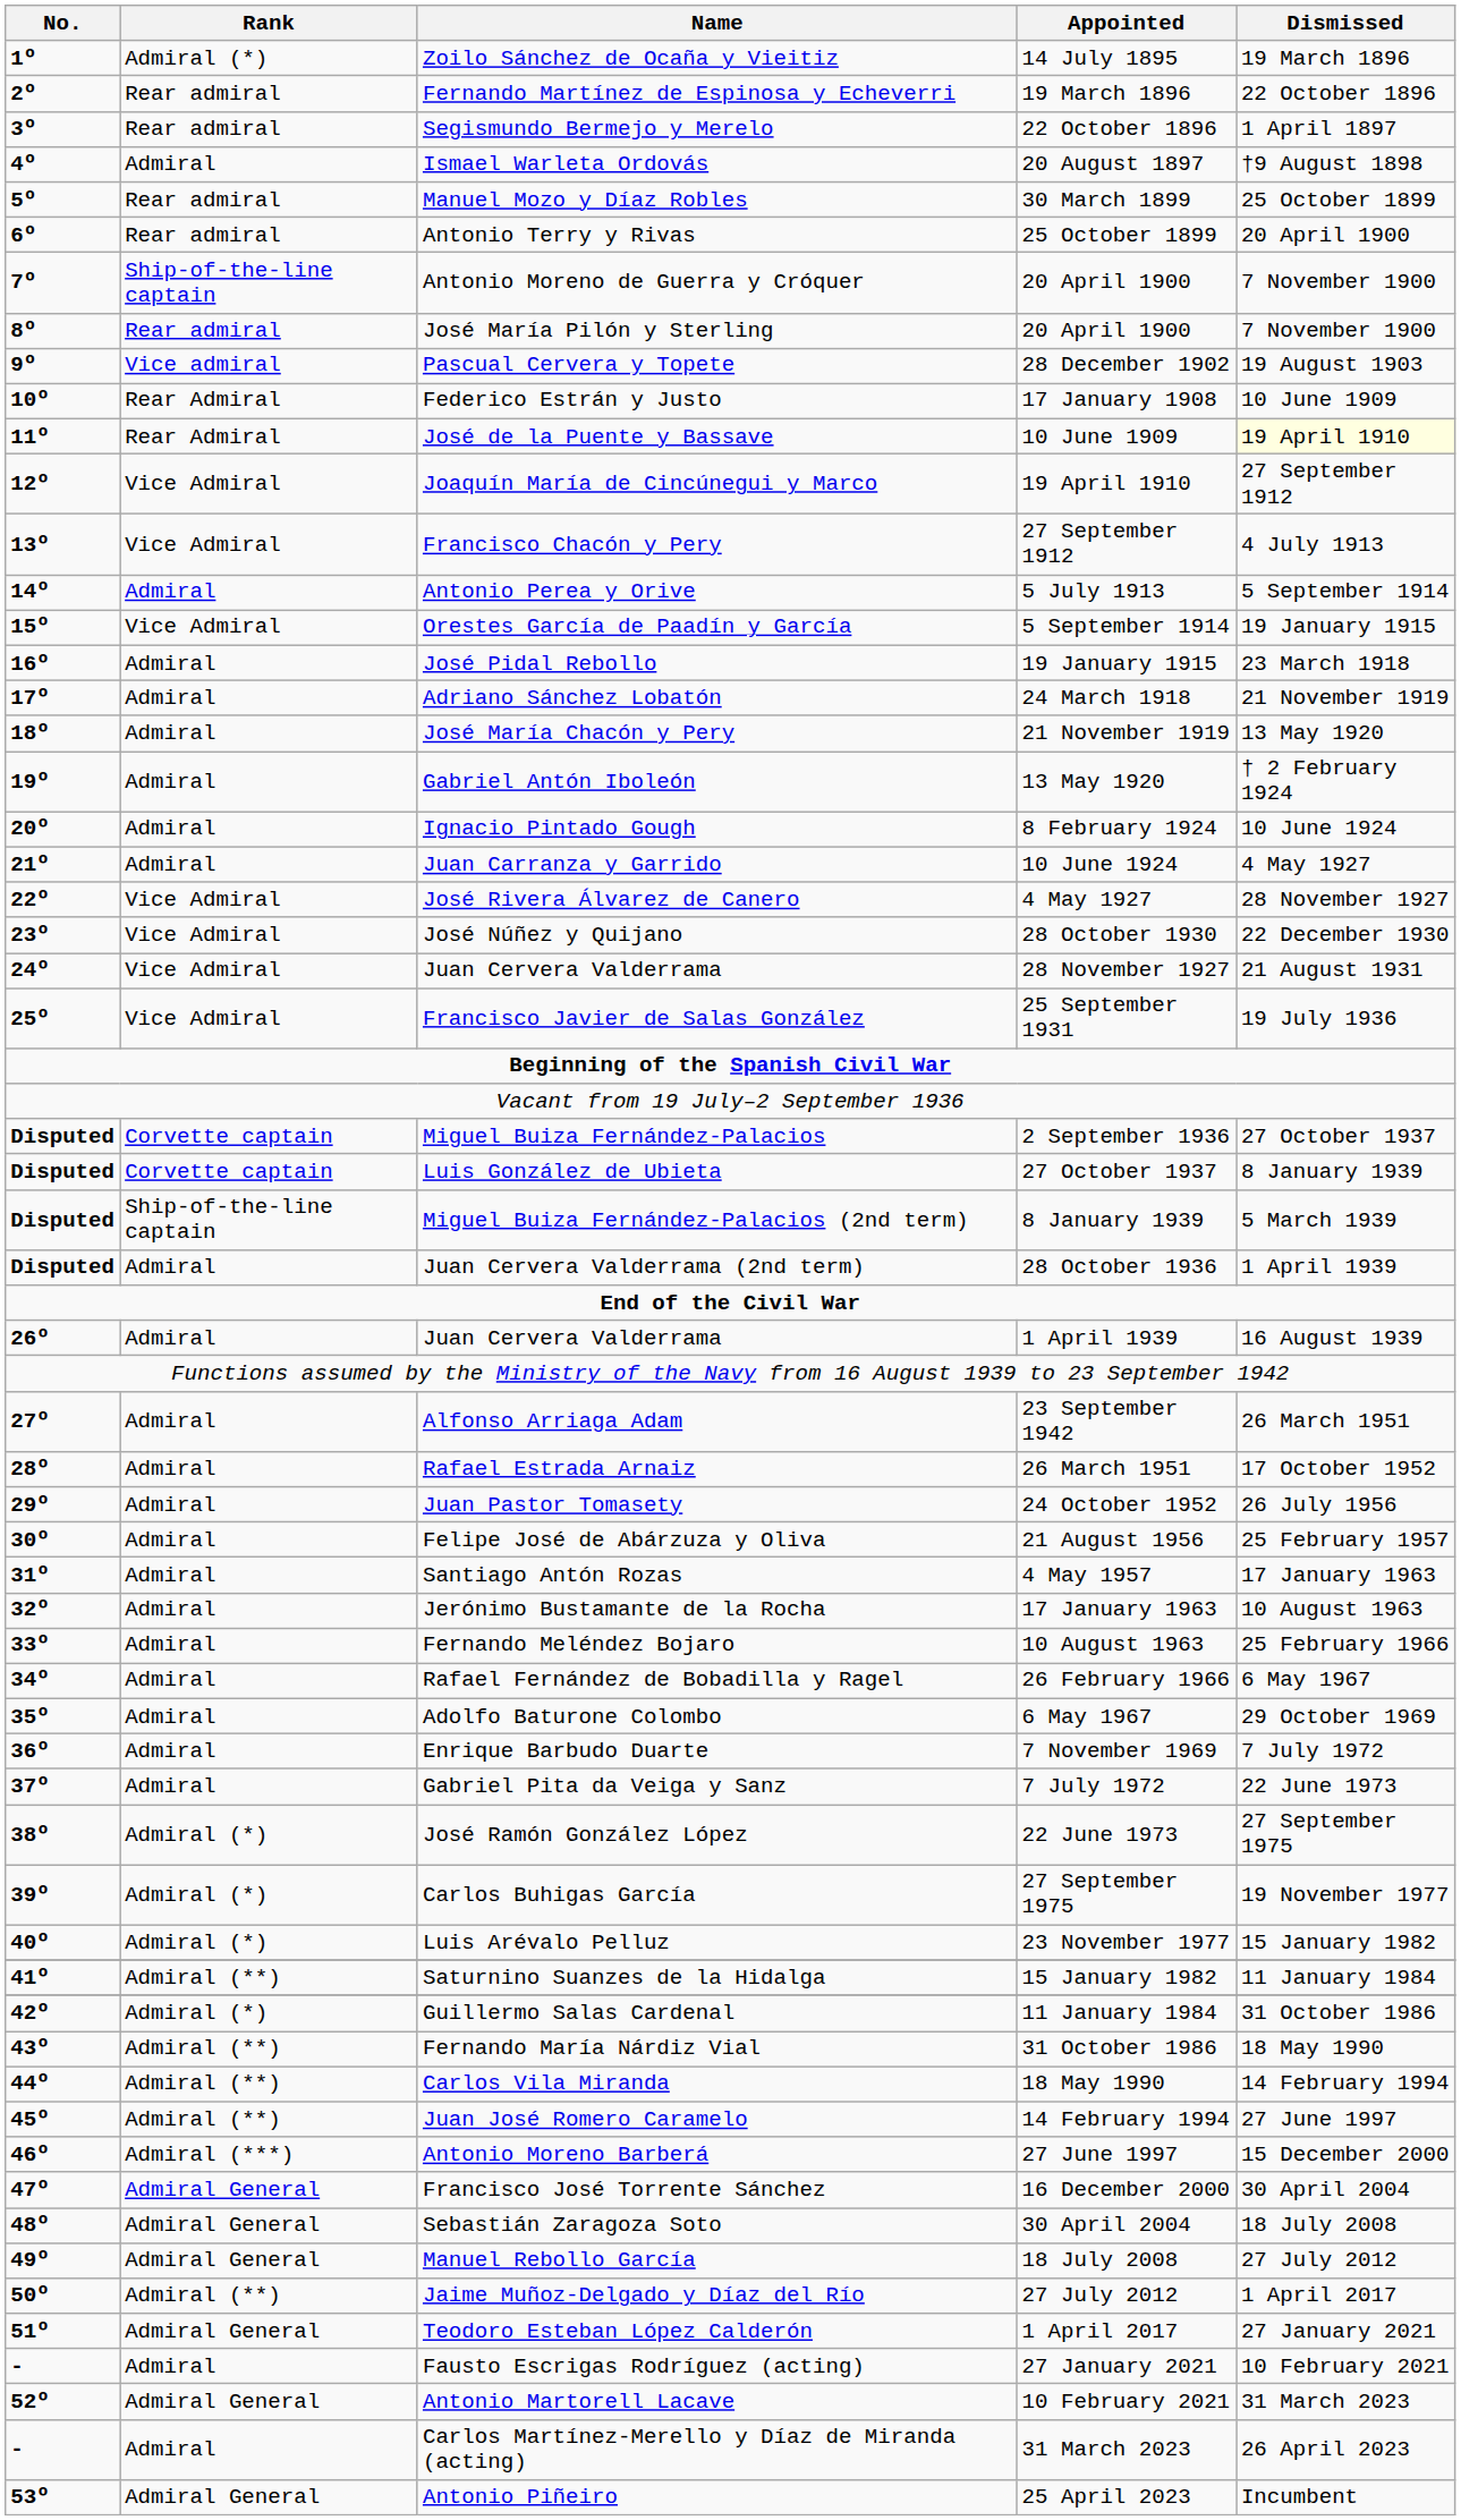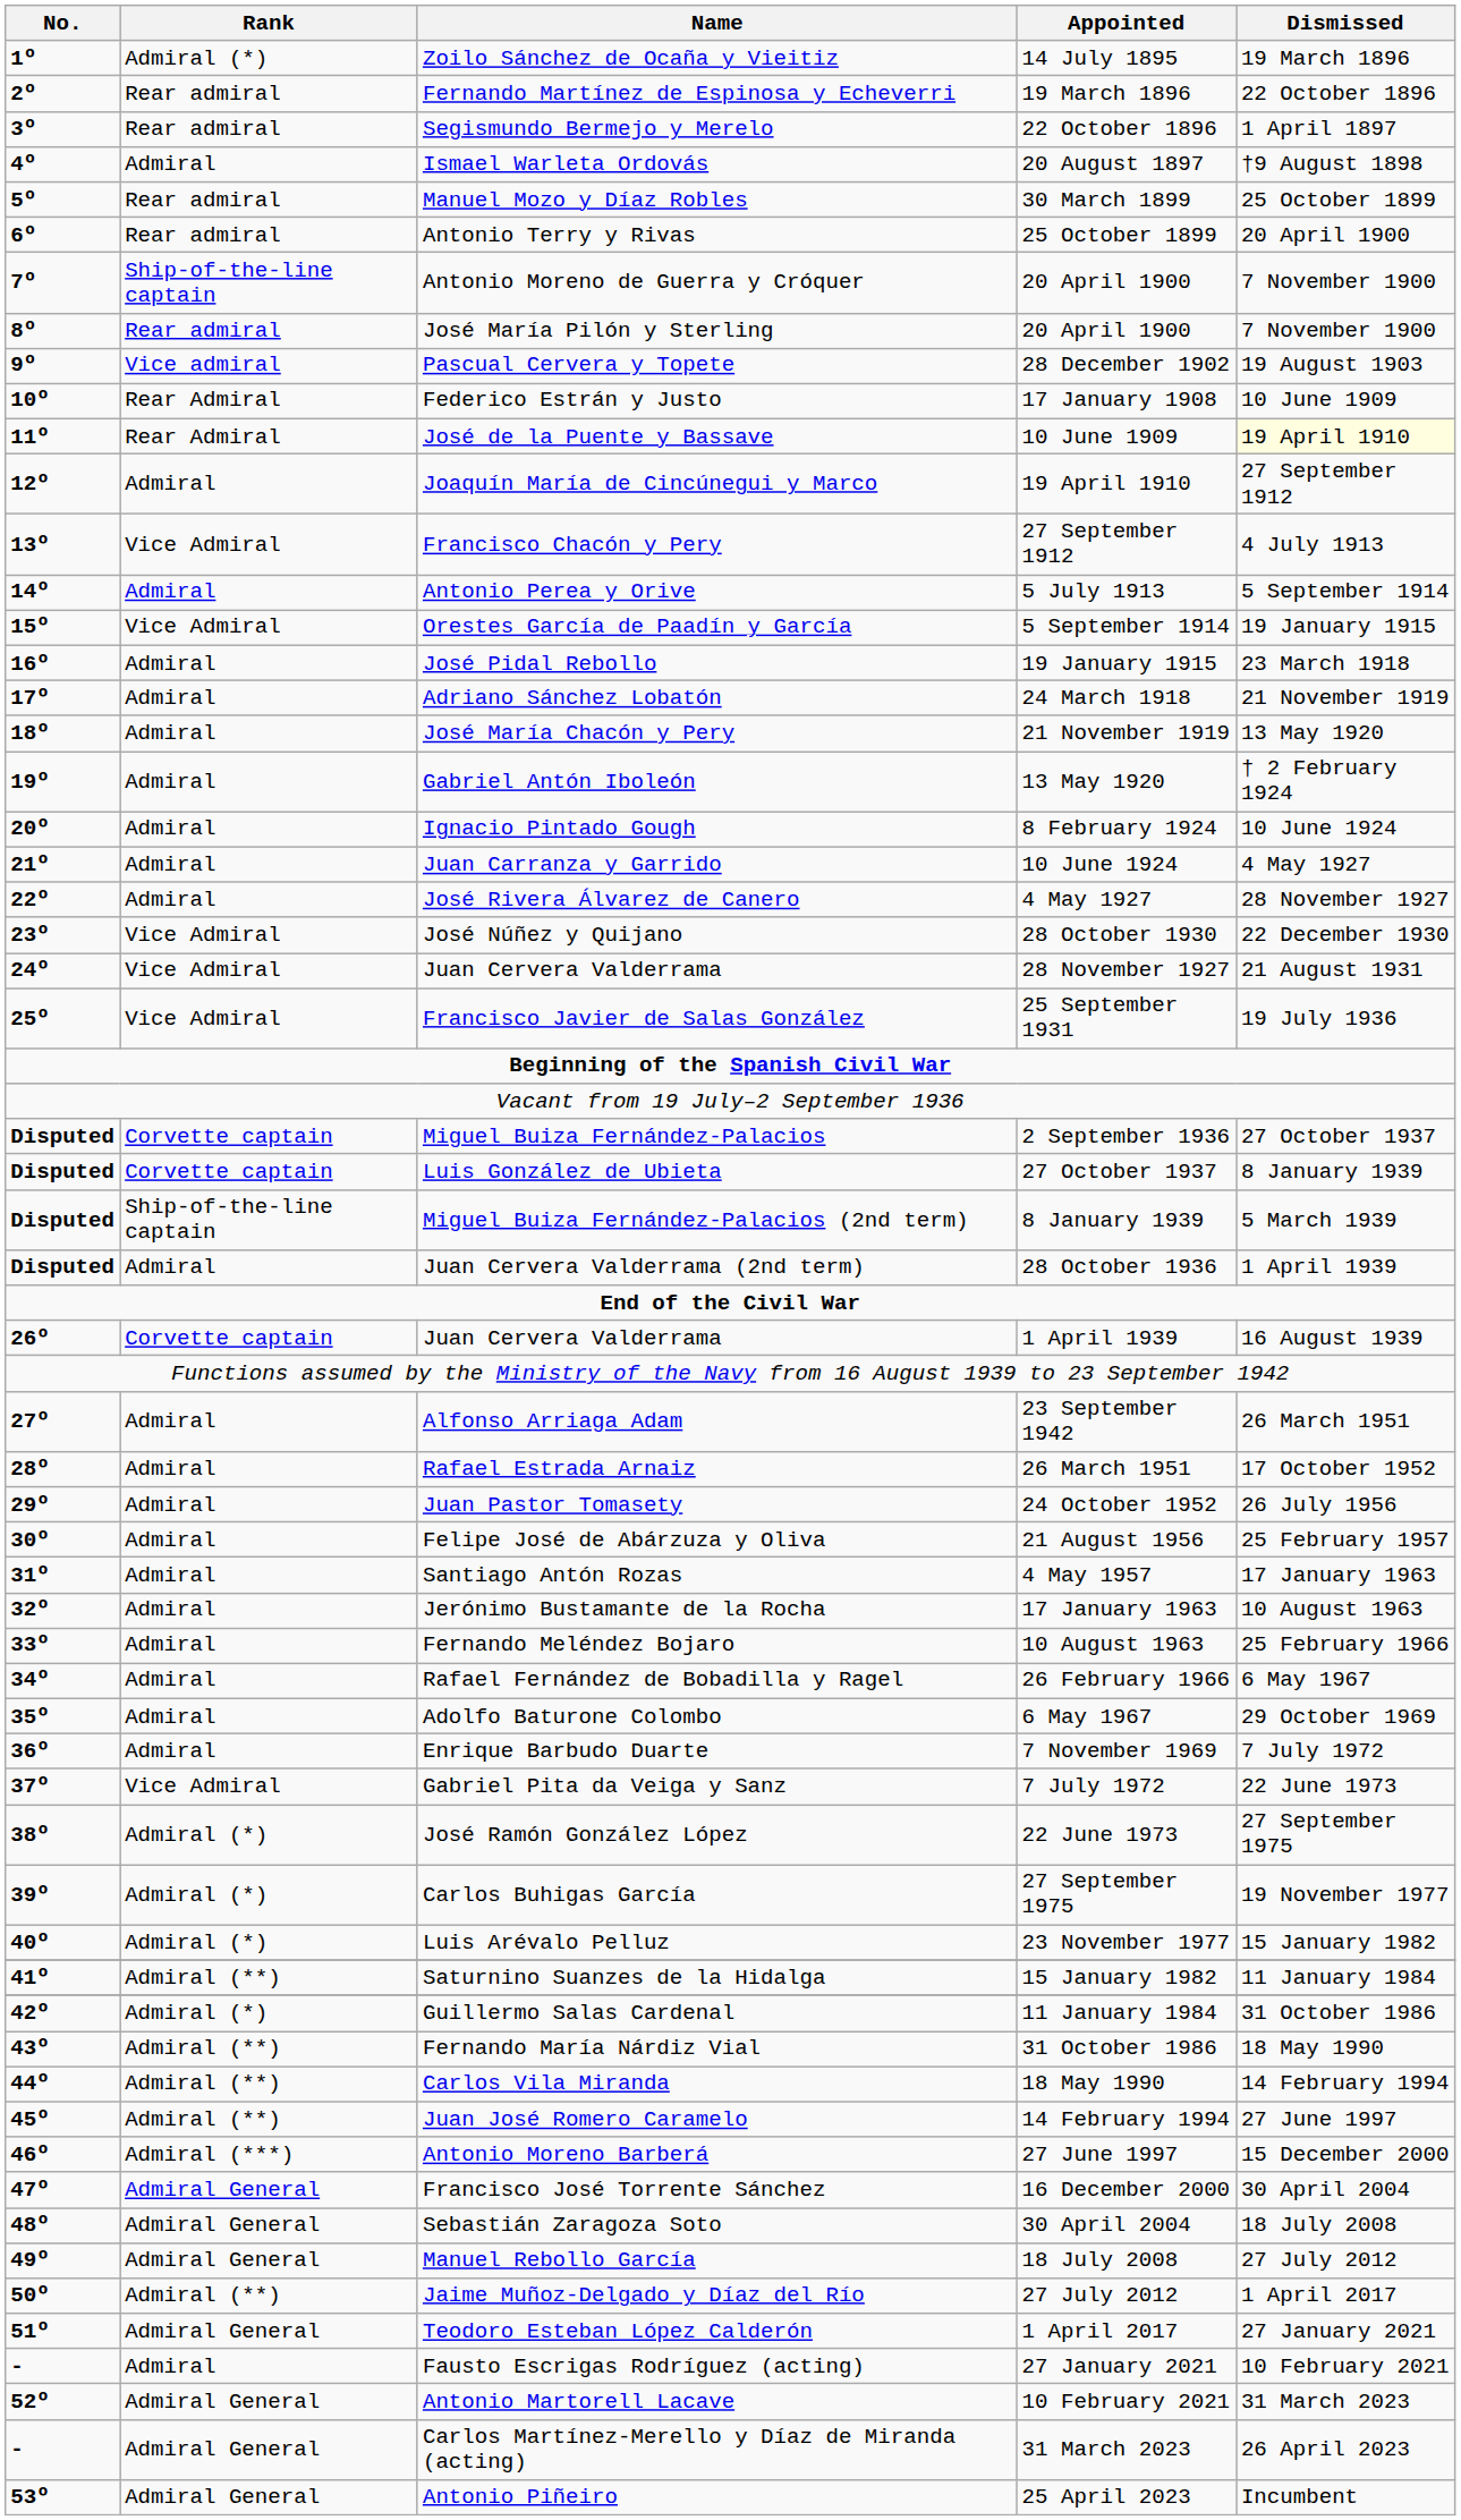Joaquín María de Cincúnegui y Marco | Rank: Vice Admiral -> Admiral
José Rivera Álvarez de Canero | Rank: Vice Admiral -> Admiral
Juan Cervera Valderrama / 1 April 1939 | Rank: Admiral -> Corvette captain
Gabriel Pita da Veiga y Sanz | Rank: Admiral -> Vice Admiral
Carlos Martínez-Merello y Díaz de Miranda (acting) | Rank: Admiral -> Admiral General
